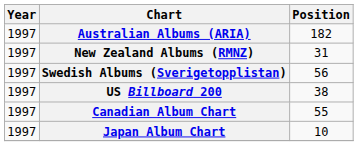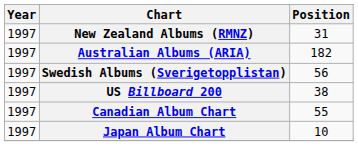rows swapped: Australian Albums (ARIA) <-> New Zealand Albums (RMNZ)
